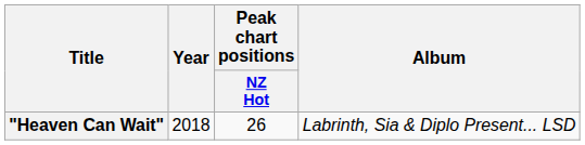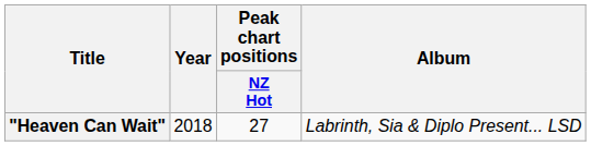"Heaven Can Wait" | Peak chart positions / NZ Hot: 26 -> 27
